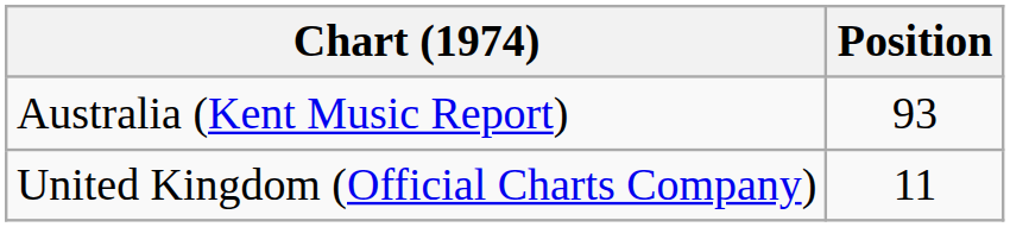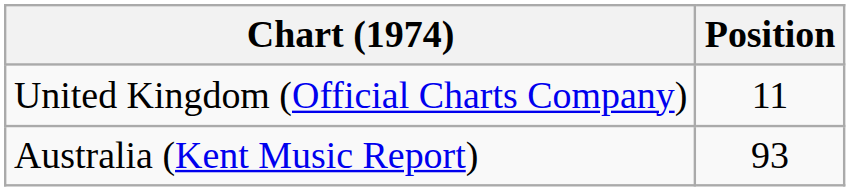rows swapped: Australia (Kent Music Report) <-> United Kingdom (Official Charts Company)
